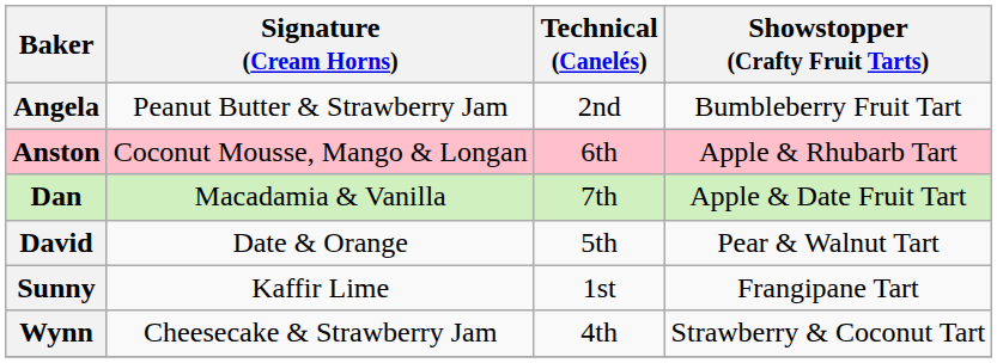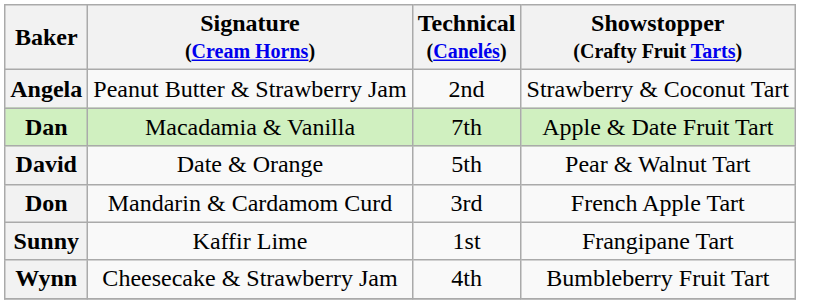Angela | Showstopper (Crafty Fruit Tarts): Bumbleberry Fruit Tart -> Strawberry & Coconut Tart
- row: Anston | Coconut Mousse, Mango & Longan | 6th | Apple & Rhubarb Tart
+ row: Don | Mandarin & Cardamom Curd | 3rd | French Apple Tart
Wynn | Showstopper (Crafty Fruit Tarts): Strawberry & Coconut Tart -> Bumbleberry Fruit Tart
